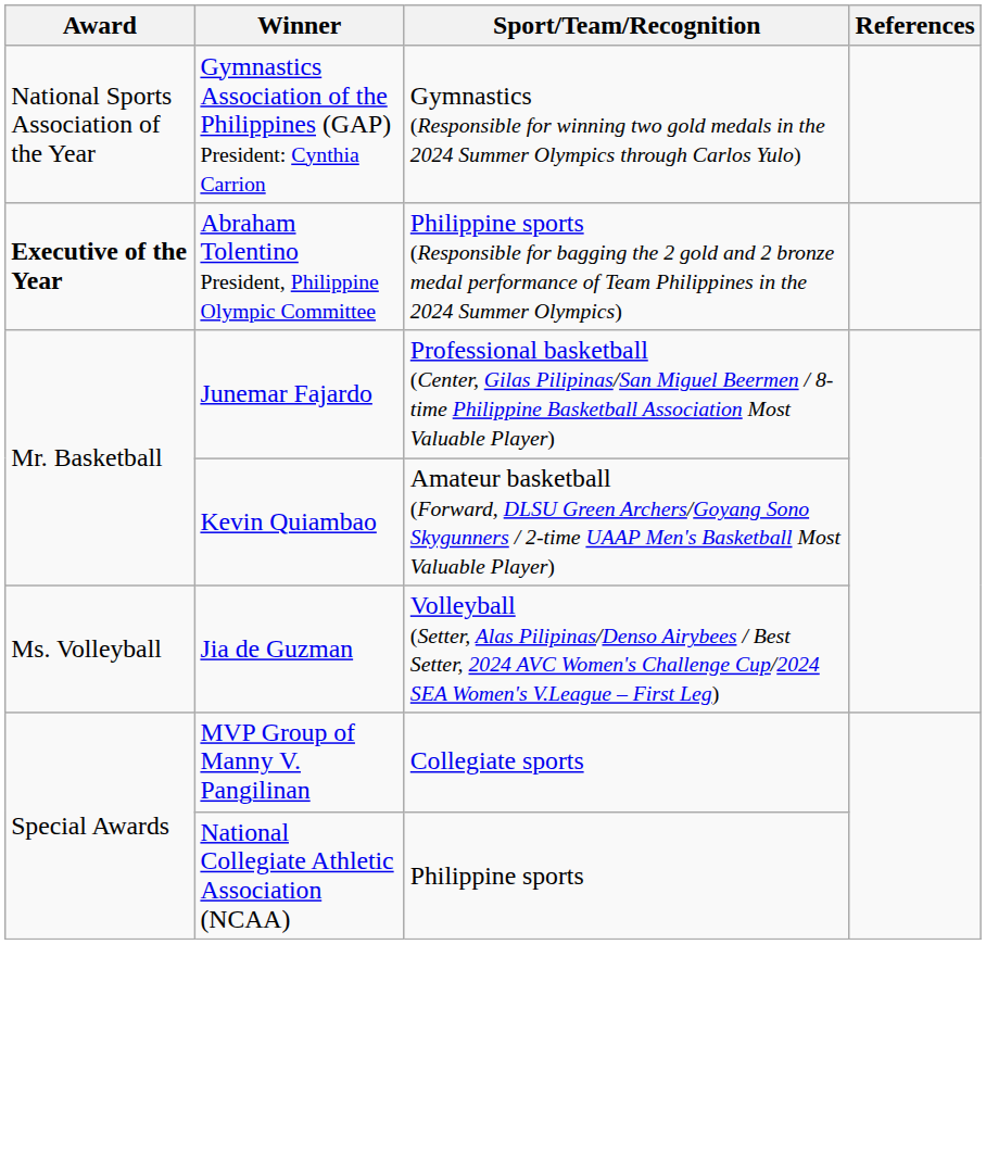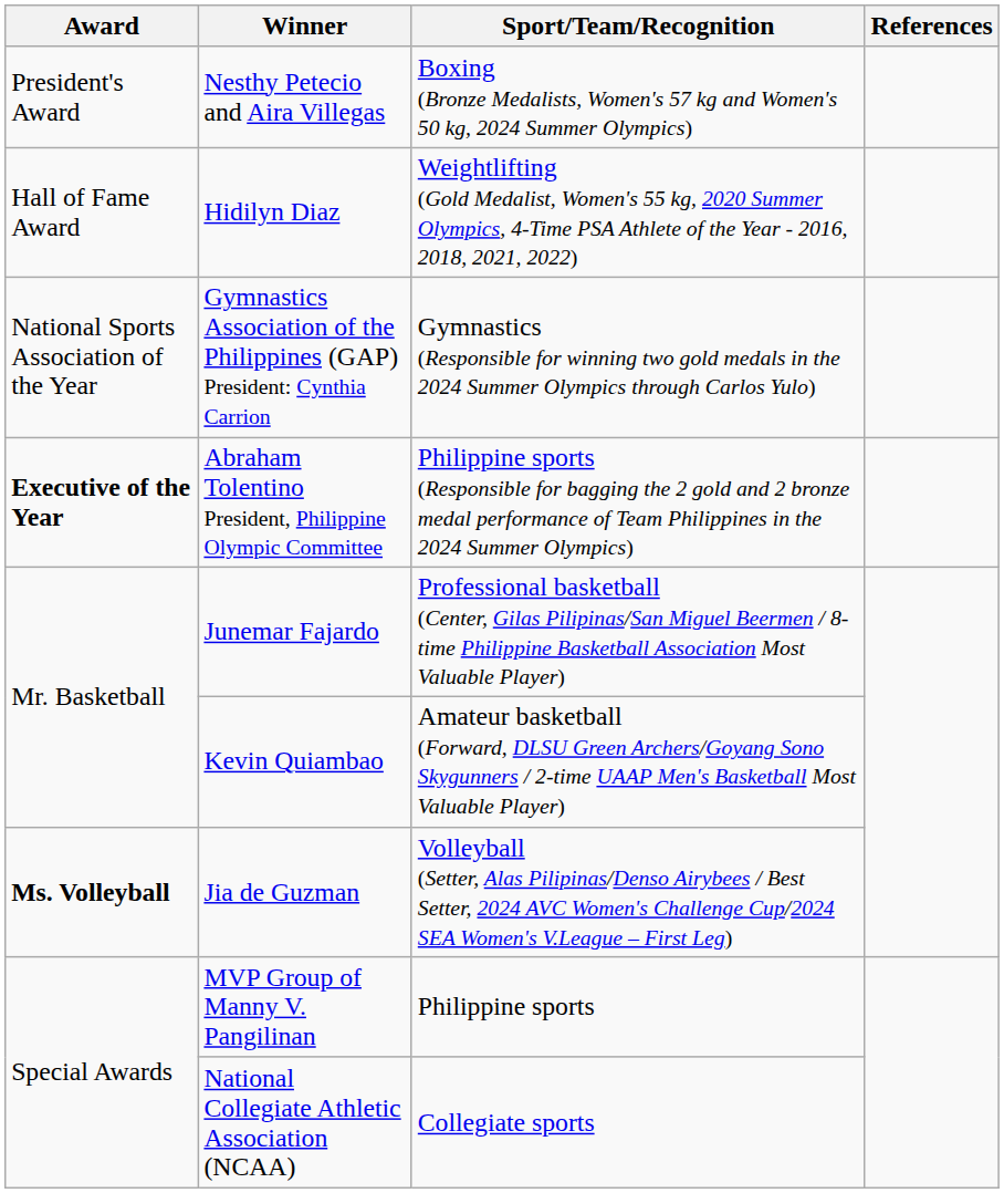+ row: President's Award | Nesthy Petecio and Aira Villegas | Boxing (Bronze Medalists, Women's 57 kg and Women's 50 kg, 2024 Summer Olympics)
+ row: Hall of Fame Award | Hidilyn Diaz | Weightlifting (Gold Medalist, Women's 55 kg, 2020 Summer Olympics, 4-Time PSA Athlete of the Year - 2016, 2018, 2021, 2022)
Jia de Guzman | Award: normal -> bold
MVP Group of Manny V. Pangilinan | Sport/Team/Recognition: Collegiate sports -> Philippine sports
National Collegiate Athletic Association (NCAA) | Sport/Team/Recognition: Philippine sports -> Collegiate sports
